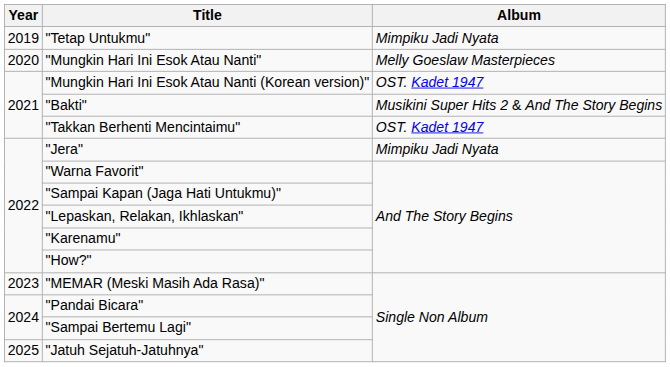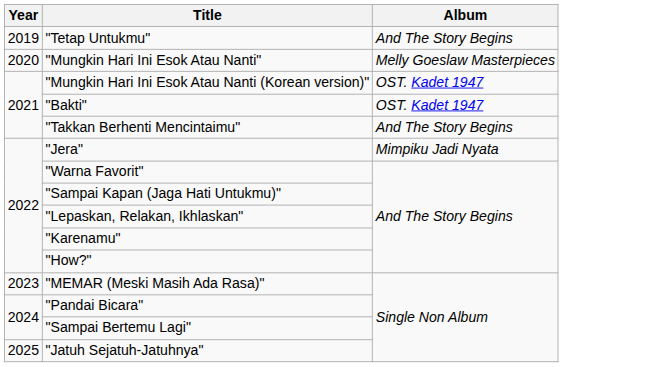"Tetap Untukmu" | Album: Mimpiku Jadi Nyata -> And The Story Begins
"Bakti" | Album: Musikini Super Hits 2 & And The Story Begins -> OST. Kadet 1947
"Takkan Berhenti Mencintaimu" | Album: OST. Kadet 1947 -> And The Story Begins
